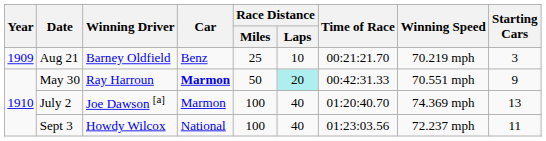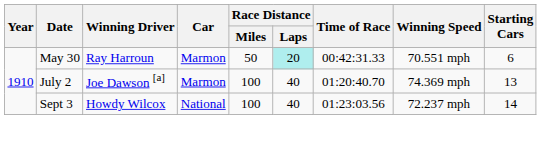- row: 1909 | Aug 21 | Barney Oldfield | Benz | 25 | 10 | 00:21:21.70 | 70.219 mph | 3
May 30 | Car: bold -> normal
May 30 | Starting Cars: 9 -> 6
Sept 3 | Starting Cars: 11 -> 14
